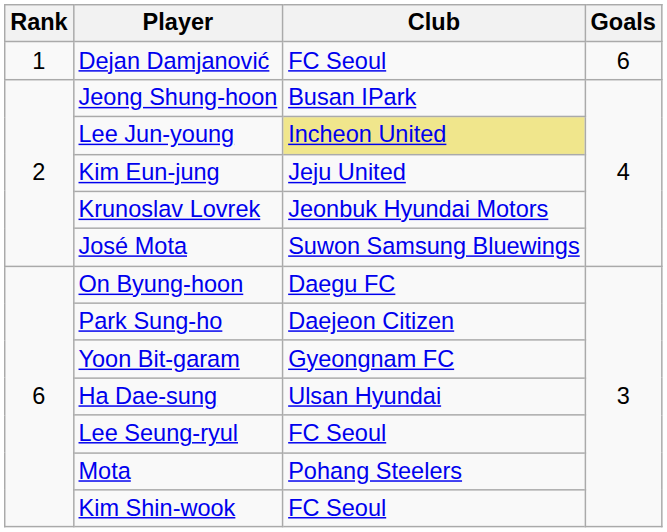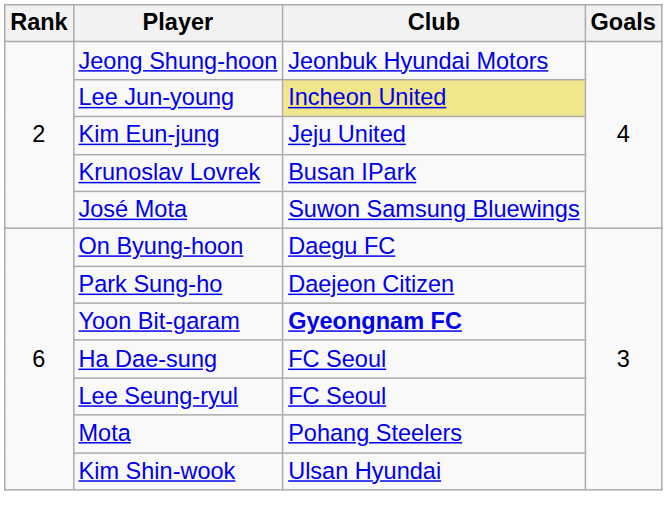- row: 1 | Dejan Damjanović | FC Seoul | 6
Jeong Shung-hoon | Club: Busan IPark -> Jeonbuk Hyundai Motors
Krunoslav Lovrek | Club: Jeonbuk Hyundai Motors -> Busan IPark
Yoon Bit-garam | Club: normal -> bold
Ha Dae-sung | Club: Ulsan Hyundai -> FC Seoul
Kim Shin-wook | Club: FC Seoul -> Ulsan Hyundai
